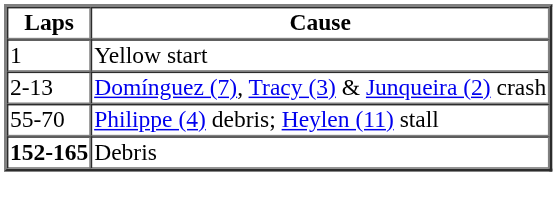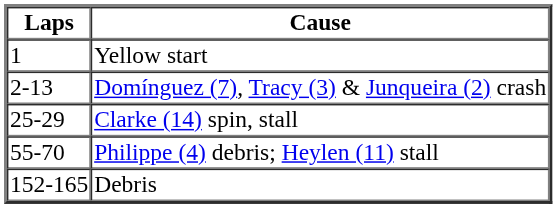+ row: 25-29 | Clarke (14) spin, stall
Debris | Laps: bold -> normal
